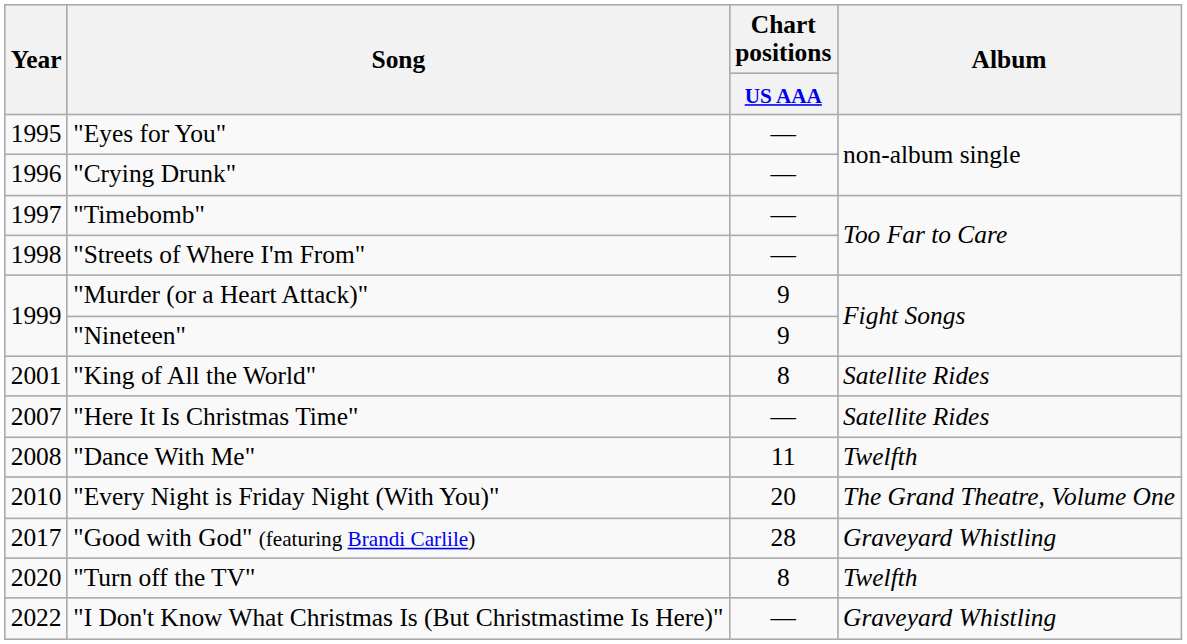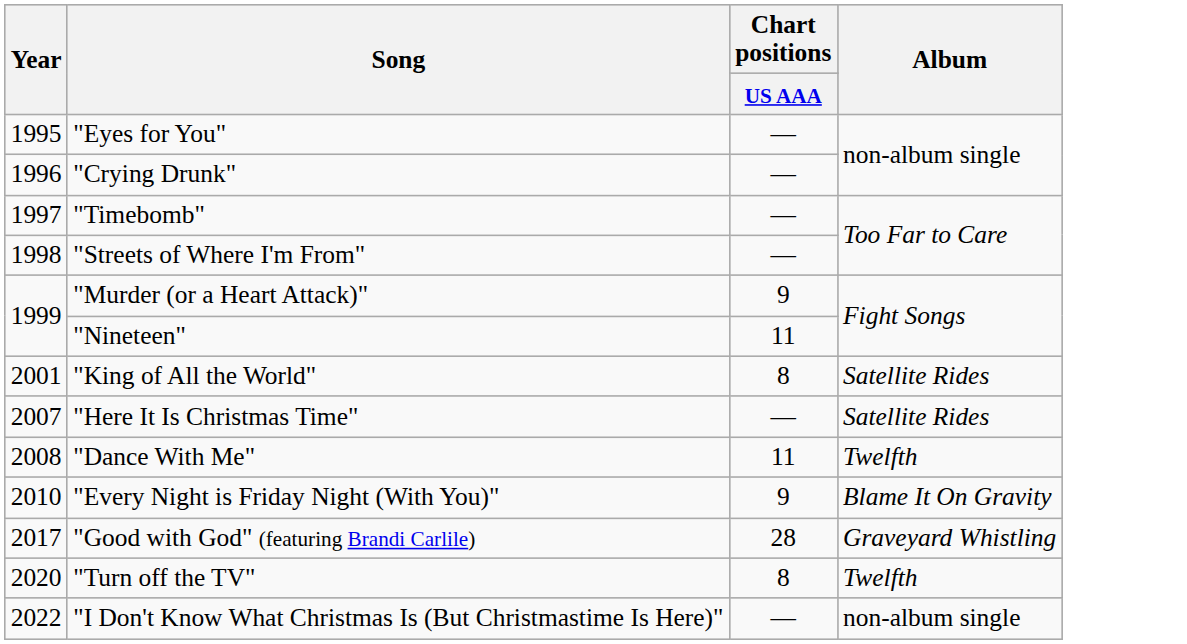"Nineteen" | Chart positions / US AAA: 9 -> 11
"Every Night is Friday Night (With You)" | Chart positions / US AAA: 20 -> 9
"Every Night is Friday Night (With You)" | Album: The Grand Theatre, Volume One -> Blame It On Gravity
"I Don't Know What Christmas Is (But Christmastime Is Here)" | Album: Graveyard Whistling -> non-album single
